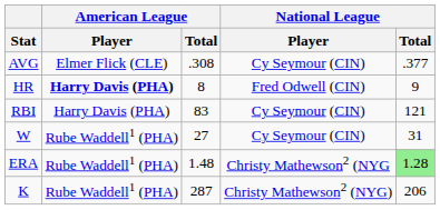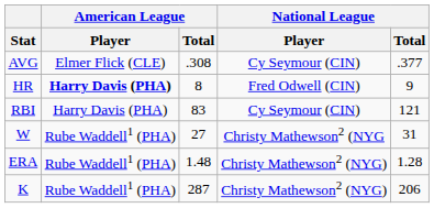W | National League / Player: Cy Seymour (CIN) -> Christy Mathewson2 (NYG
ERA | National League / Player: Christy Mathewson2 (NYG -> Christy Mathewson2 (NYG)
ERA | National League / Total: lightgreen background -> no background
